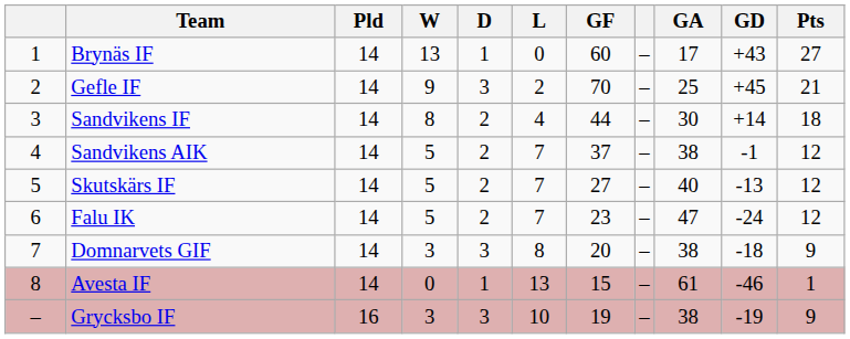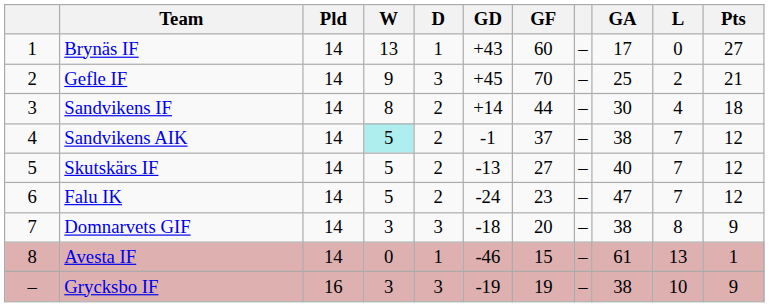columns swapped: L <-> GD
Sandvikens AIK | W: no background -> paleturquoise background
